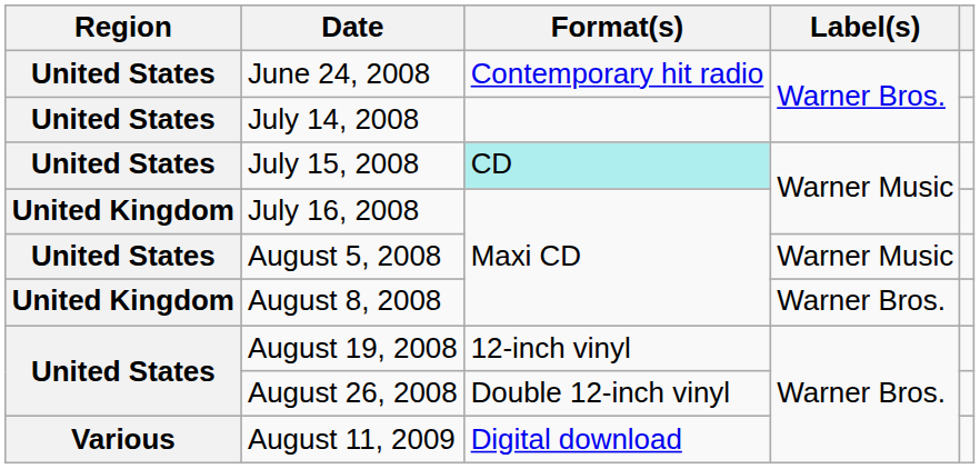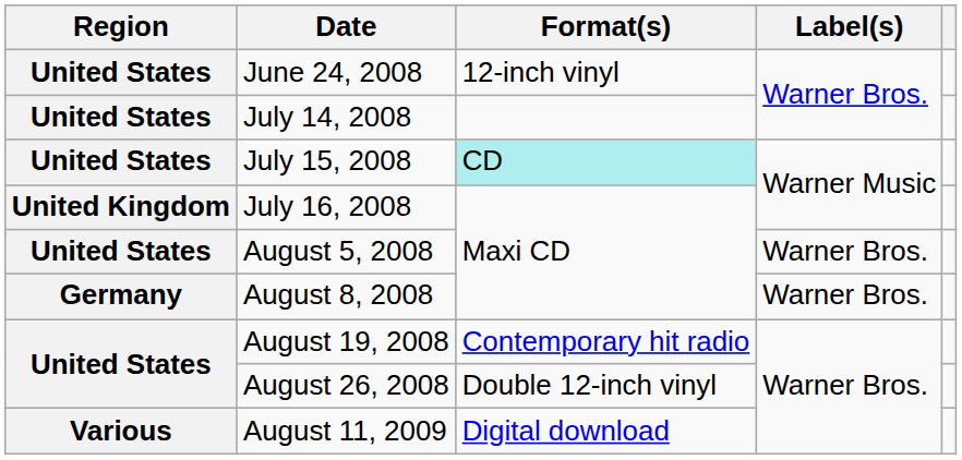June 24, 2008 | Format(s): Contemporary hit radio -> 12-inch vinyl
August 5, 2008 | Label(s): Warner Music -> Warner Bros.
August 8, 2008 | Region: United Kingdom -> Germany
August 19, 2008 | Format(s): 12-inch vinyl -> Contemporary hit radio
